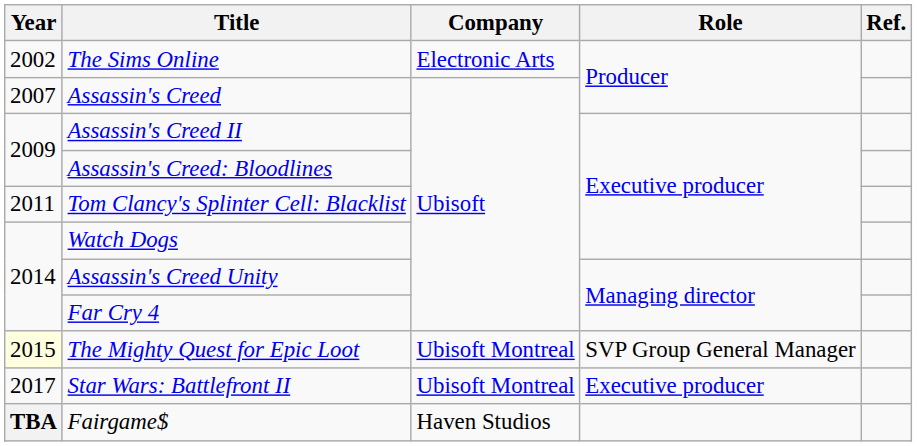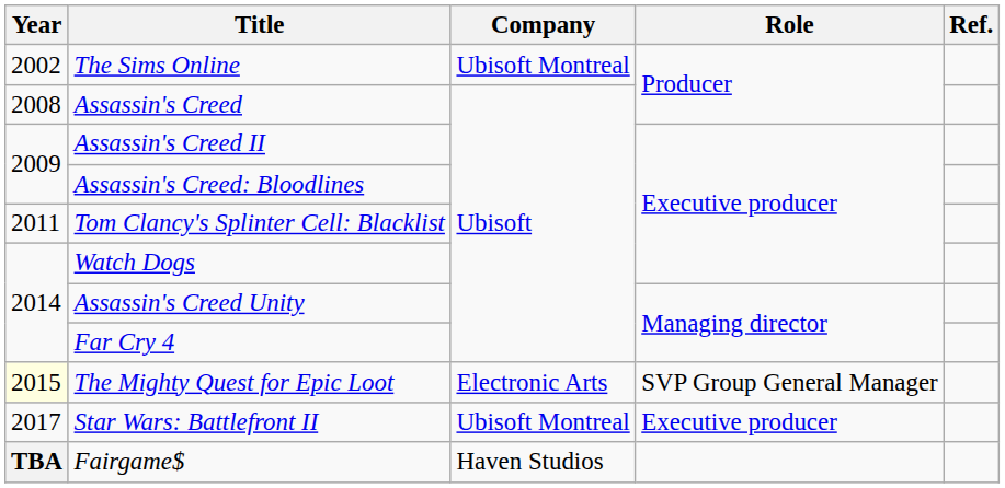The Sims Online | Company: Electronic Arts -> Ubisoft Montreal
Assassin's Creed | Year: 2007 -> 2008
The Mighty Quest for Epic Loot | Company: Ubisoft Montreal -> Electronic Arts
